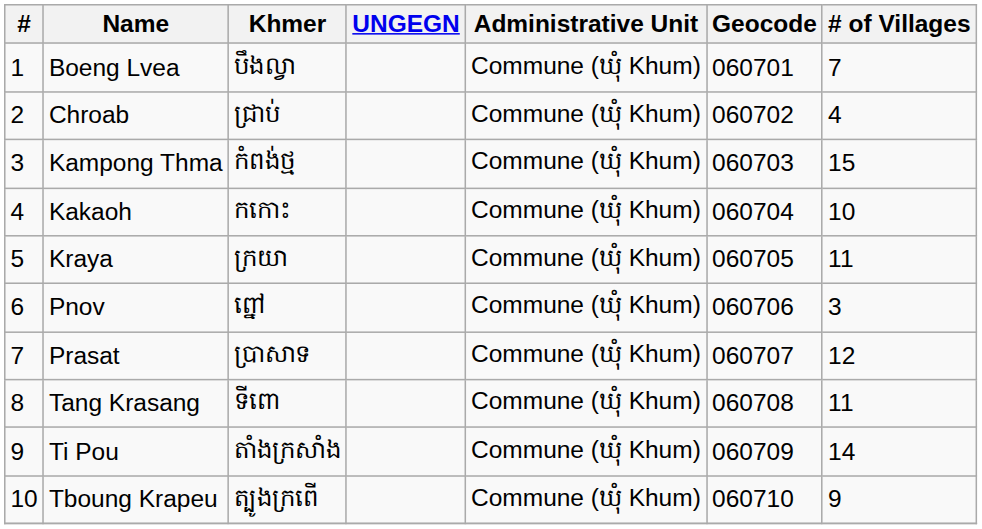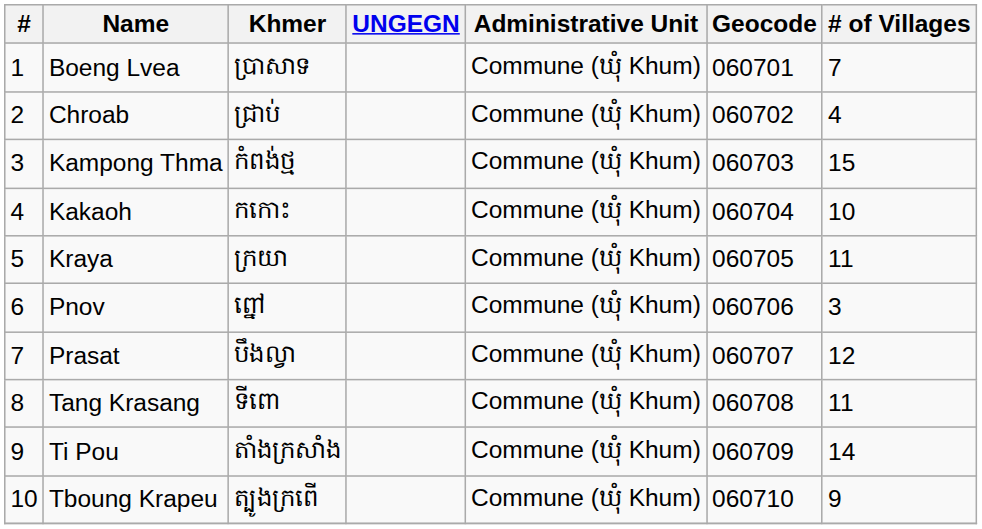Boeng Lvea | Khmer: បឹងល្វា -> ប្រាសាទ
Prasat | Khmer: ប្រាសាទ -> បឹងល្វា
